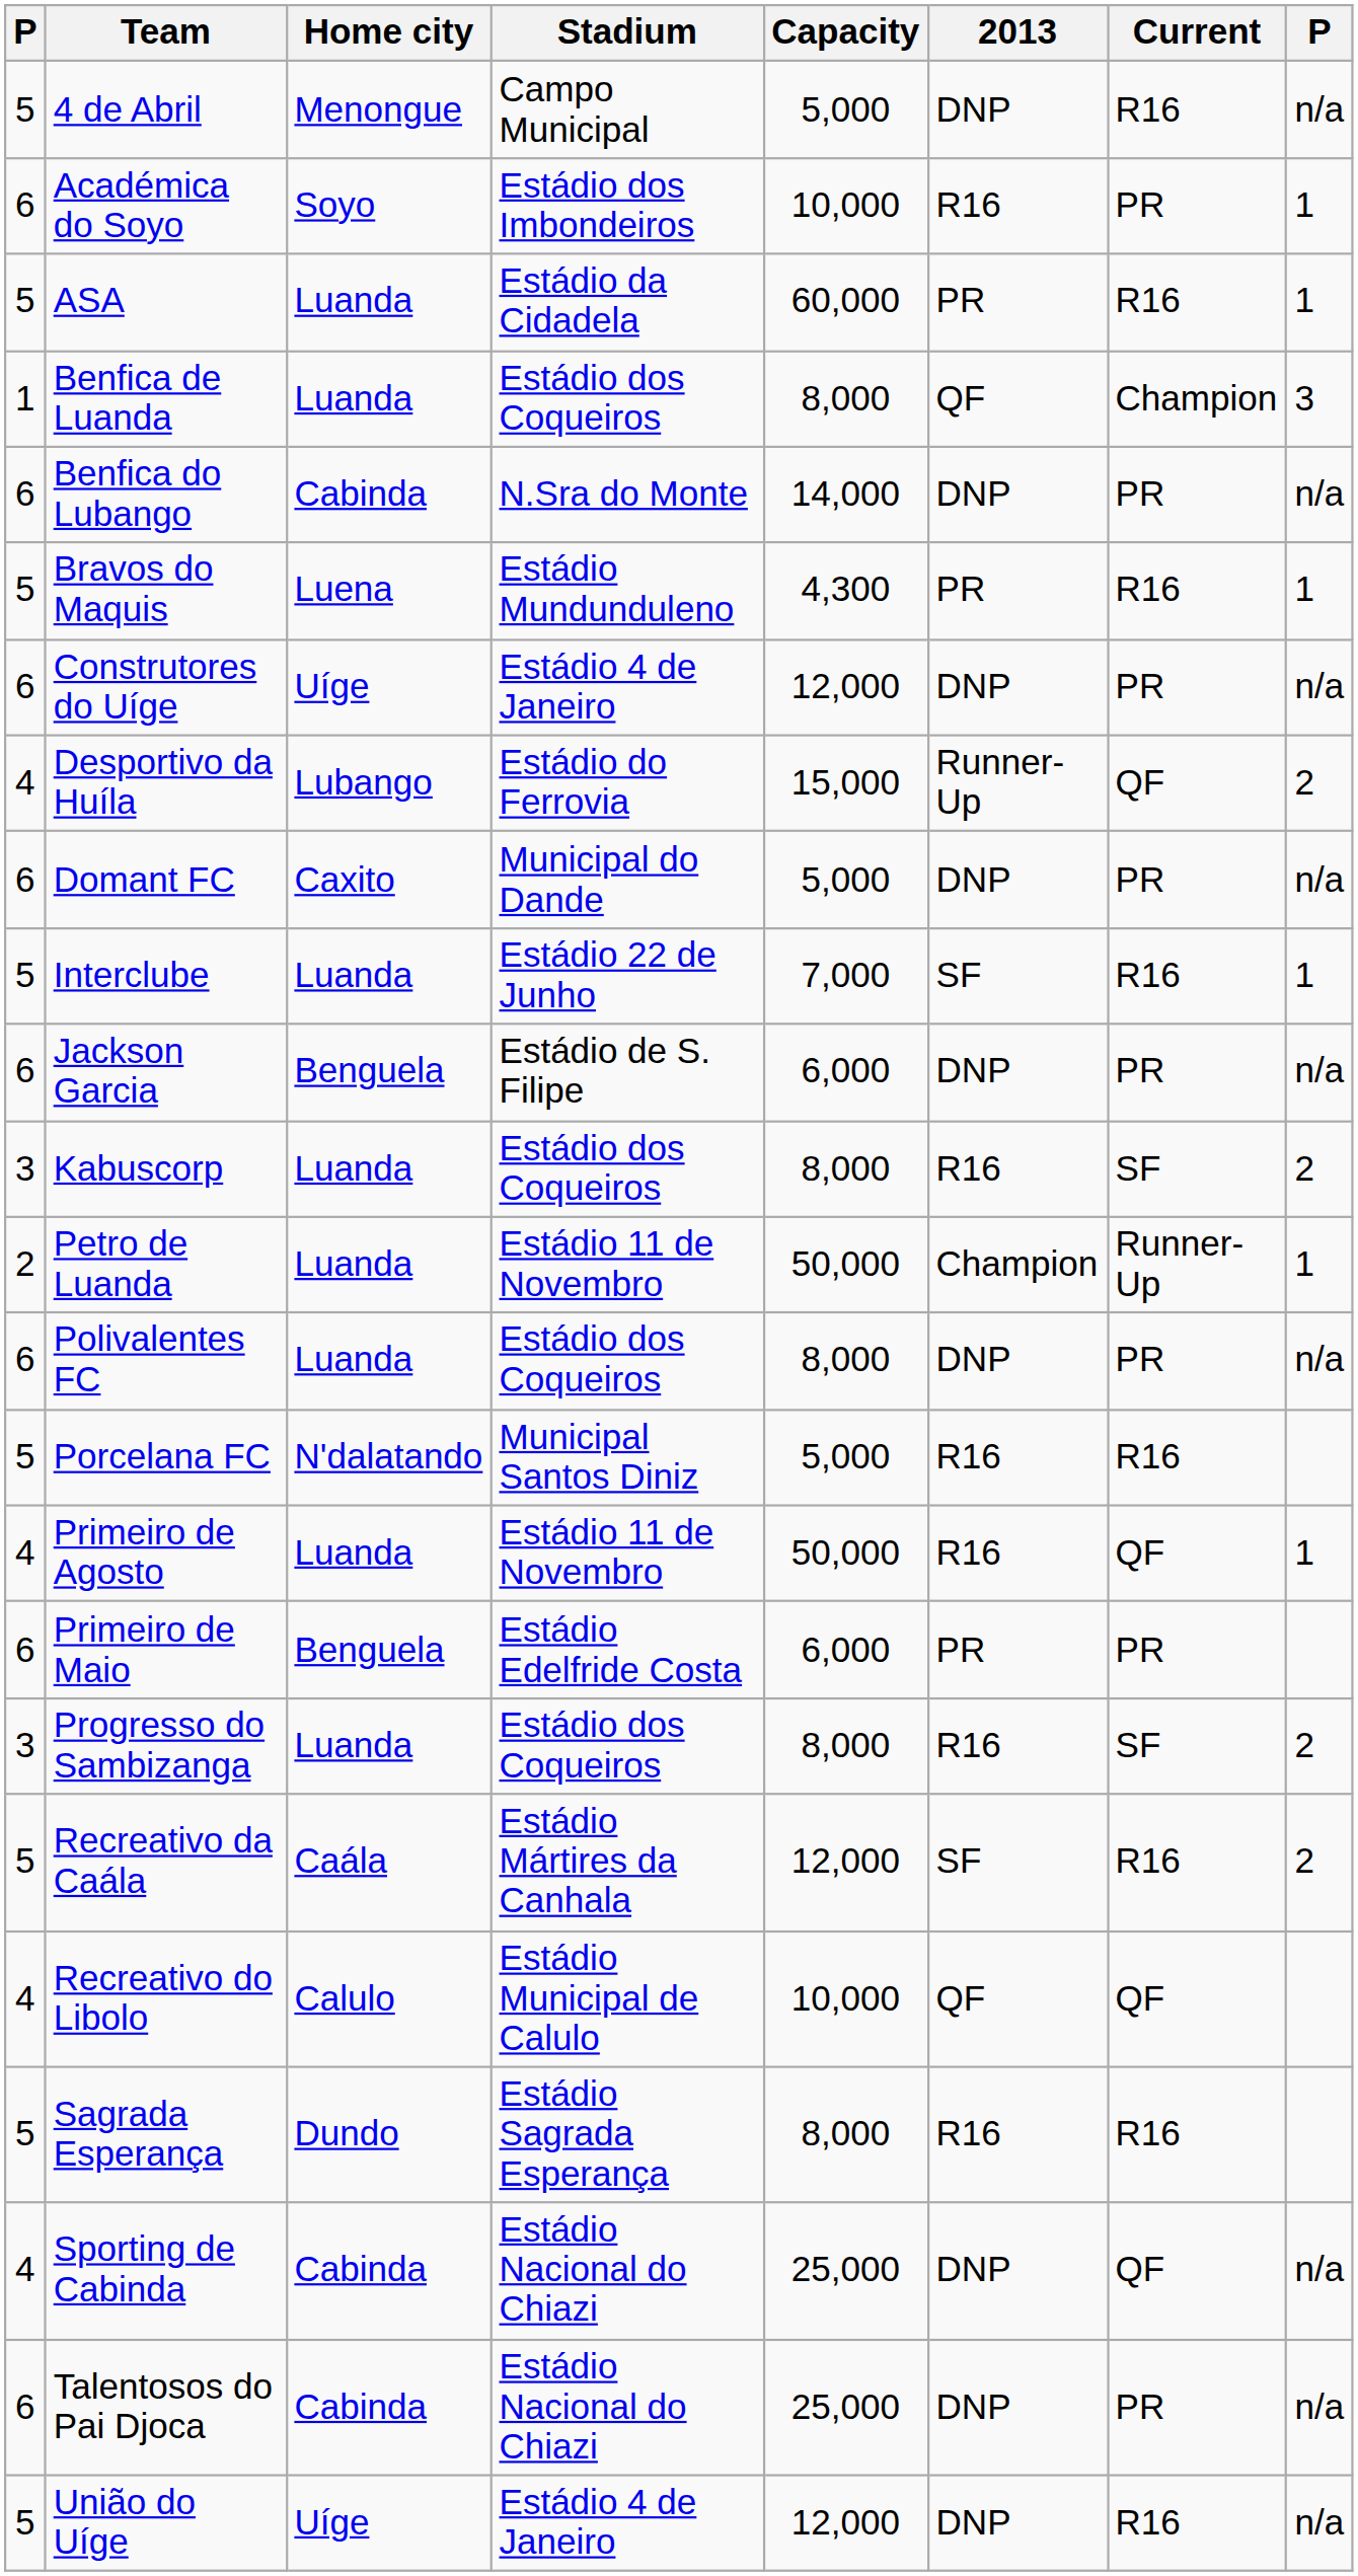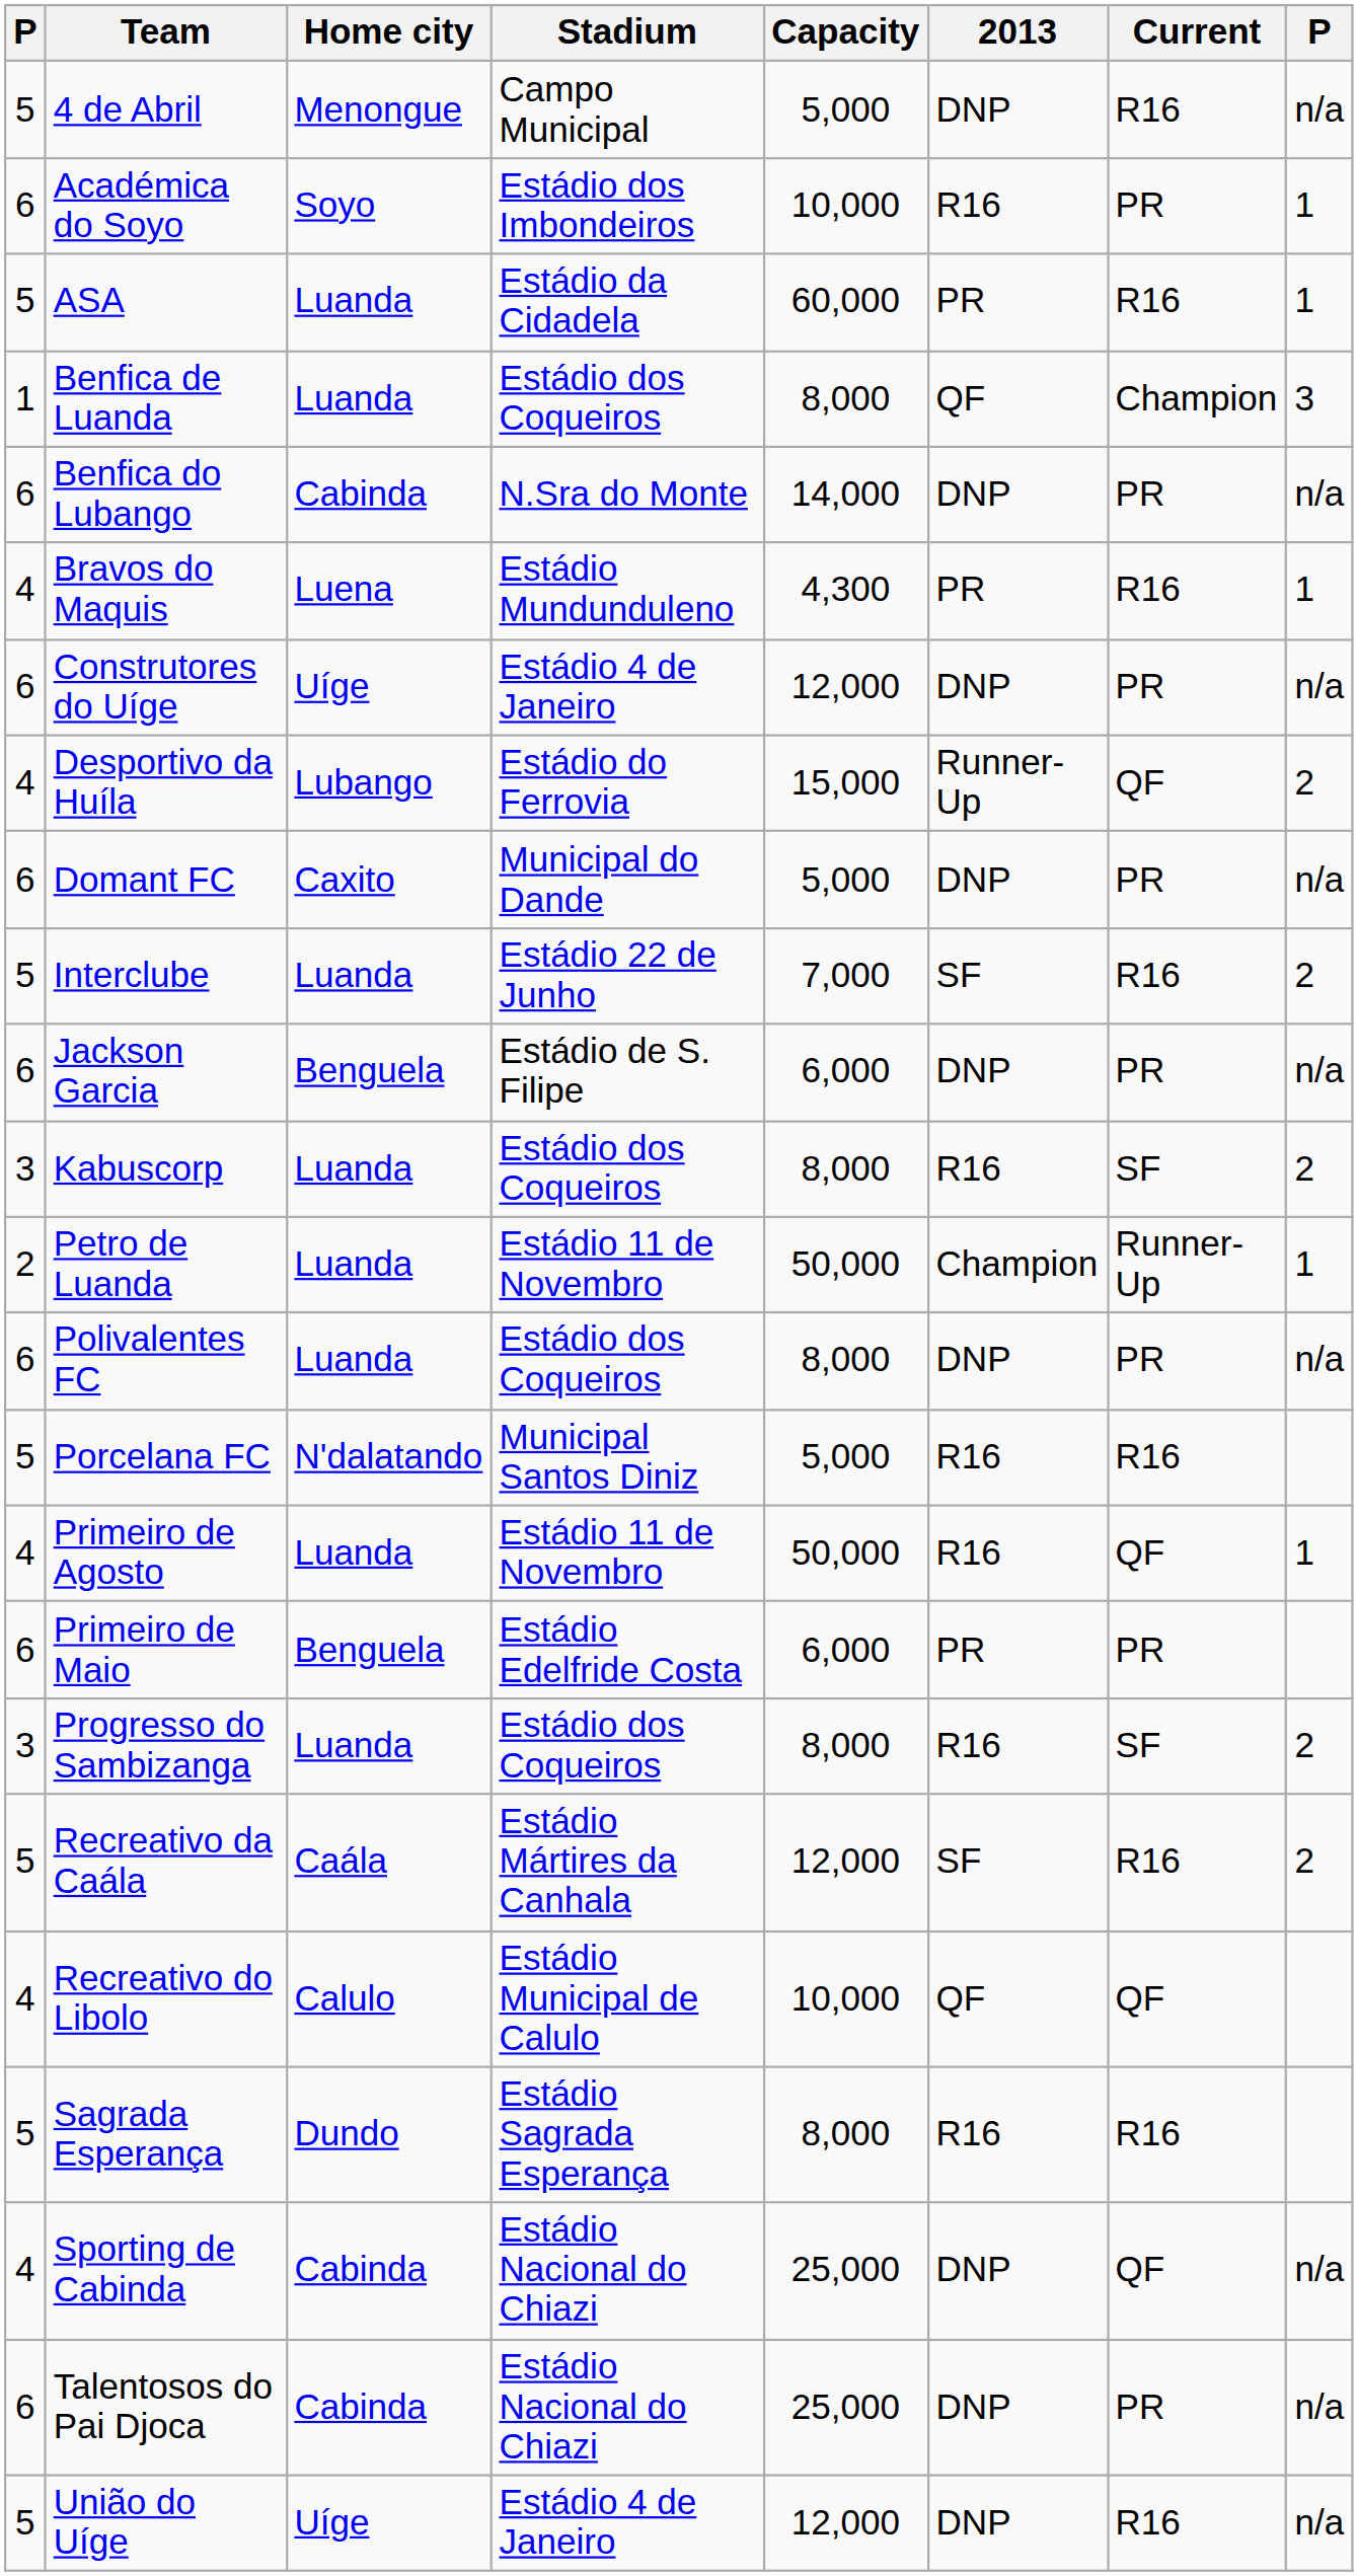Bravos do Maquis | column 1: 5 -> 4
Interclube | column 8: 1 -> 2
